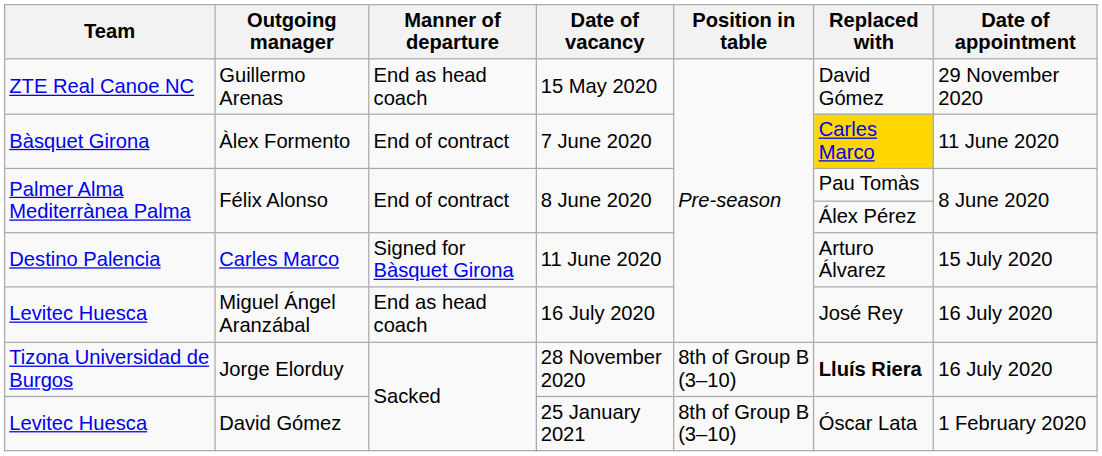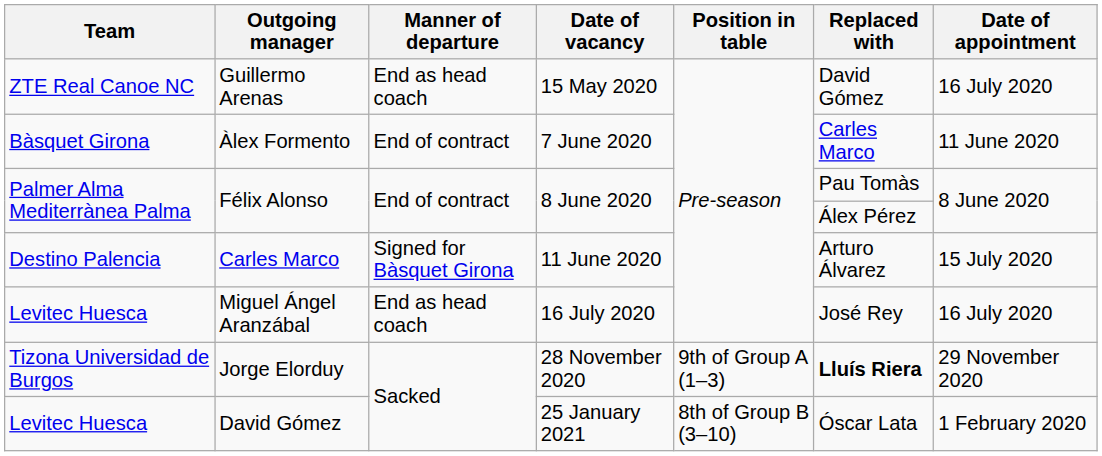Guillermo Arenas | Date of appointment: 29 November 2020 -> 16 July 2020
Àlex Formento | Replaced with: gold background -> no background
Jorge Elorduy | Position in table: 8th of Group B (3–10) -> 9th of Group A (1–3)
Jorge Elorduy | Date of appointment: 16 July 2020 -> 29 November 2020
